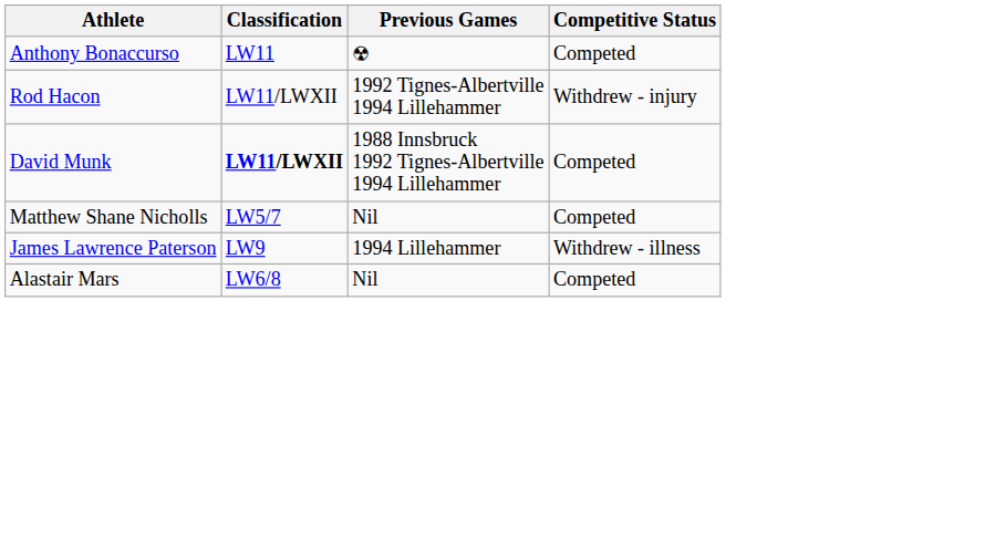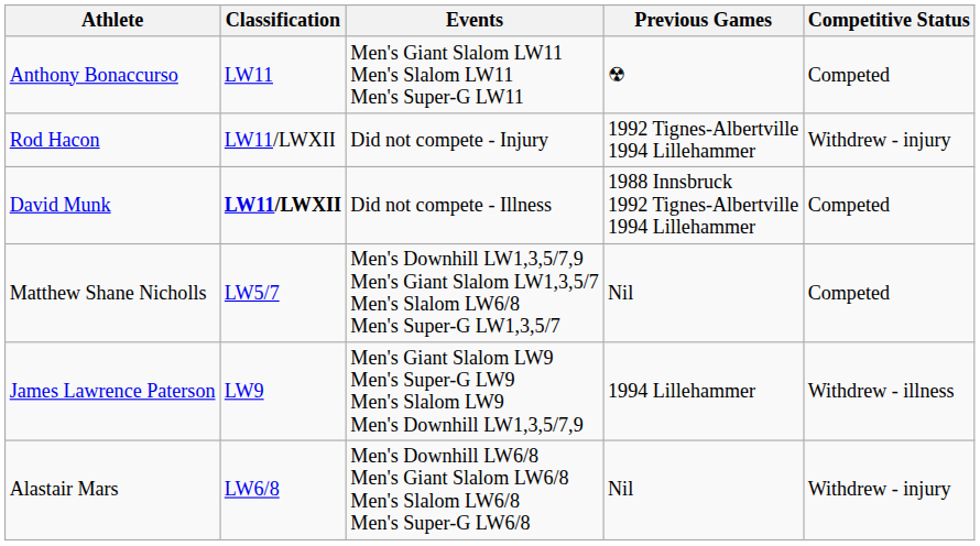+ column: Events | Men's Giant Slalom LW11 Men's Slalom LW11 Men's Super-G LW11 | Did not compete - Injury | Did not compete - Illness | Men's Downhill LW1,3,5/7,9 Men's Giant Slalom LW1,3,5/7 Men's Slalom LW6/8 Men's Super-G LW1,3,5/7 | Men's Giant Slalom LW9 Men's Super-G LW9 Men's Slalom LW9 Men's Downhill LW1,3,5/7,9 | Men's Downhill LW6/8 Men's Giant Slalom LW6/8 Men's Slalom LW6/8 Men's Super-G LW6/8
Alastair Mars | Competitive Status: Competed -> Withdrew - injury
